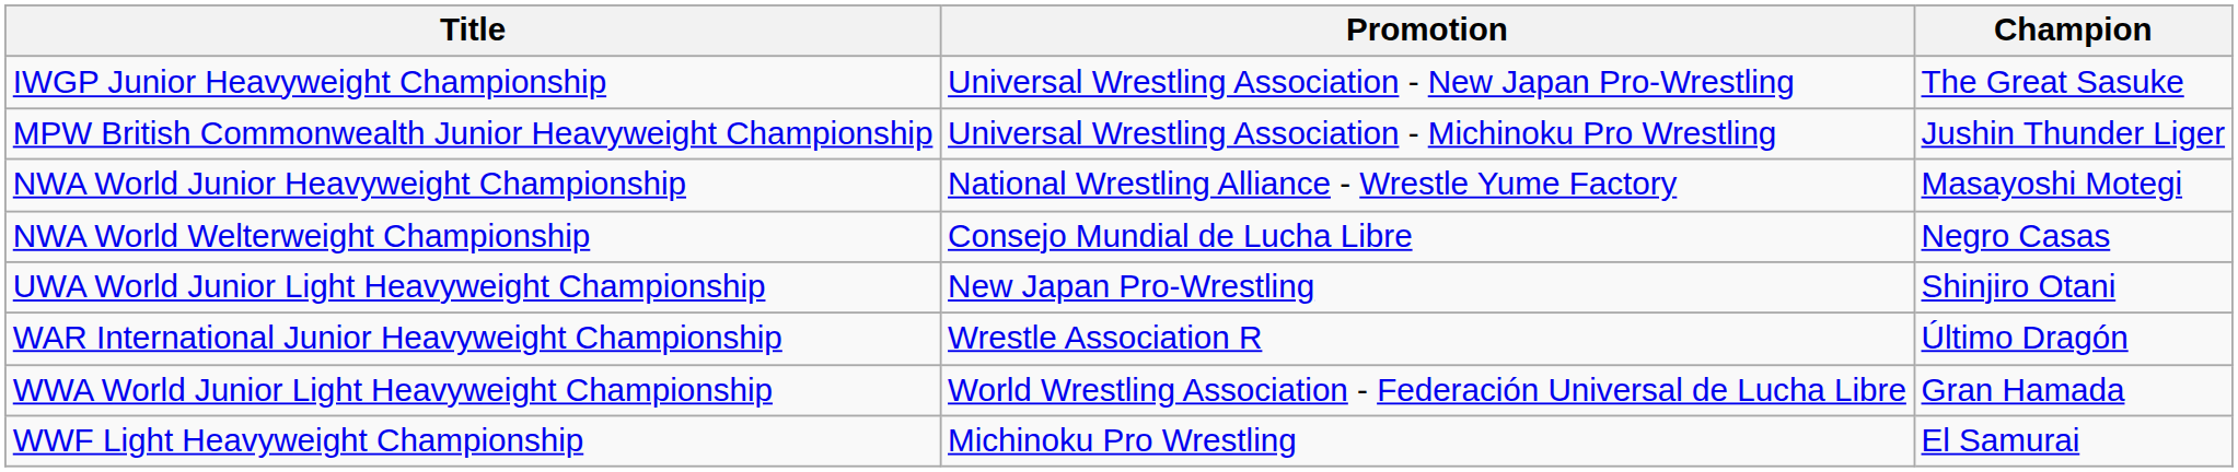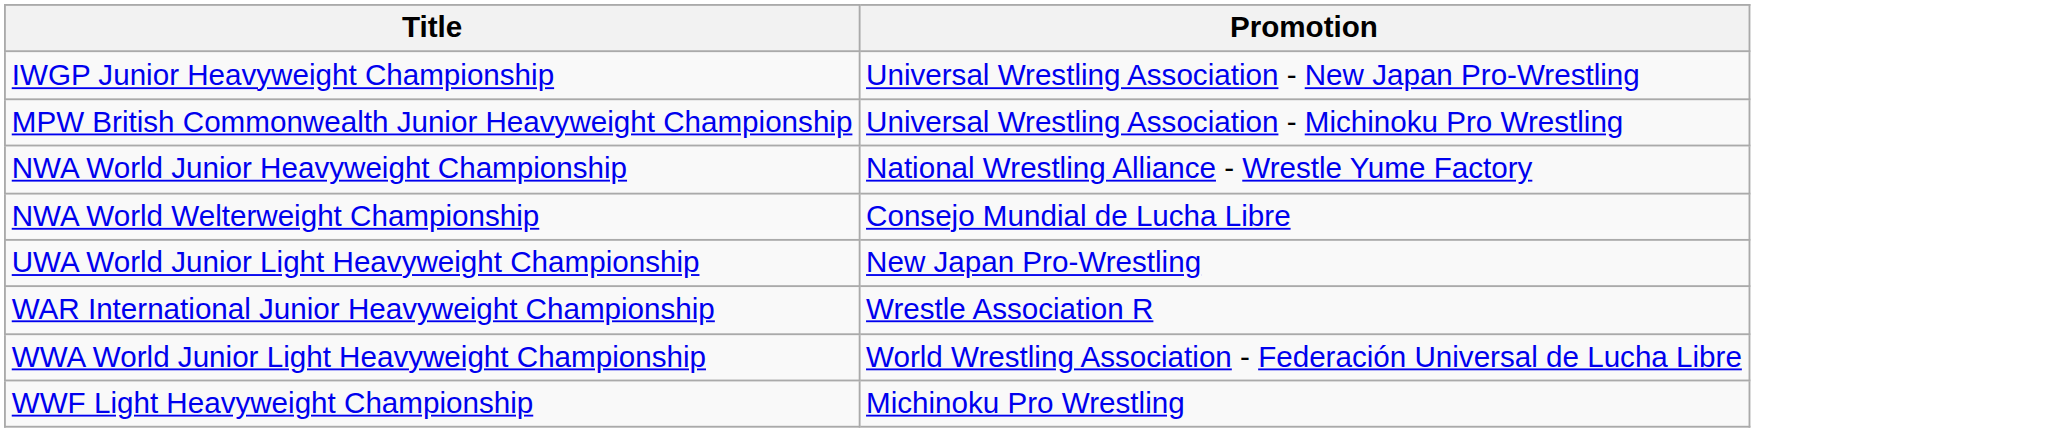- column: Champion | The Great Sasuke | Jushin Thunder Liger | Masayoshi Motegi | Negro Casas | Shinjiro Otani | Último Dragón | Gran Hamada | El Samurai
